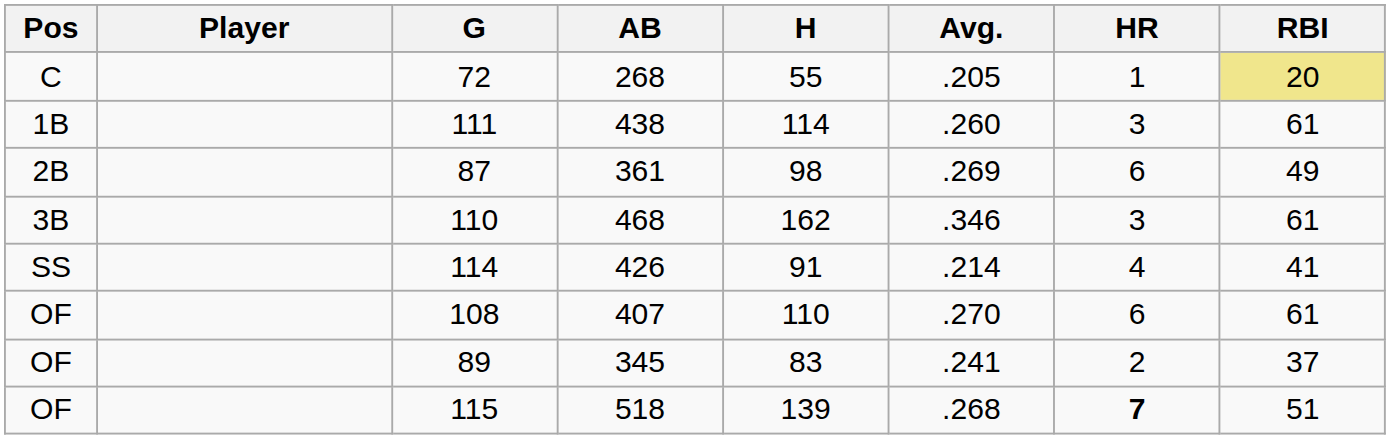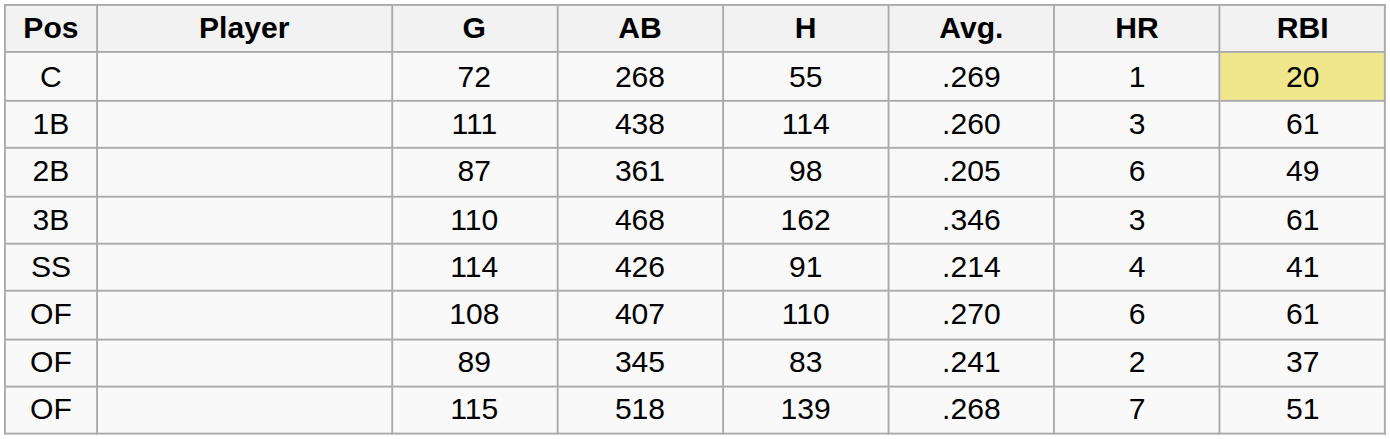72 | Avg.: .205 -> .269
87 | Avg.: .269 -> .205
115 | HR: bold -> normal
